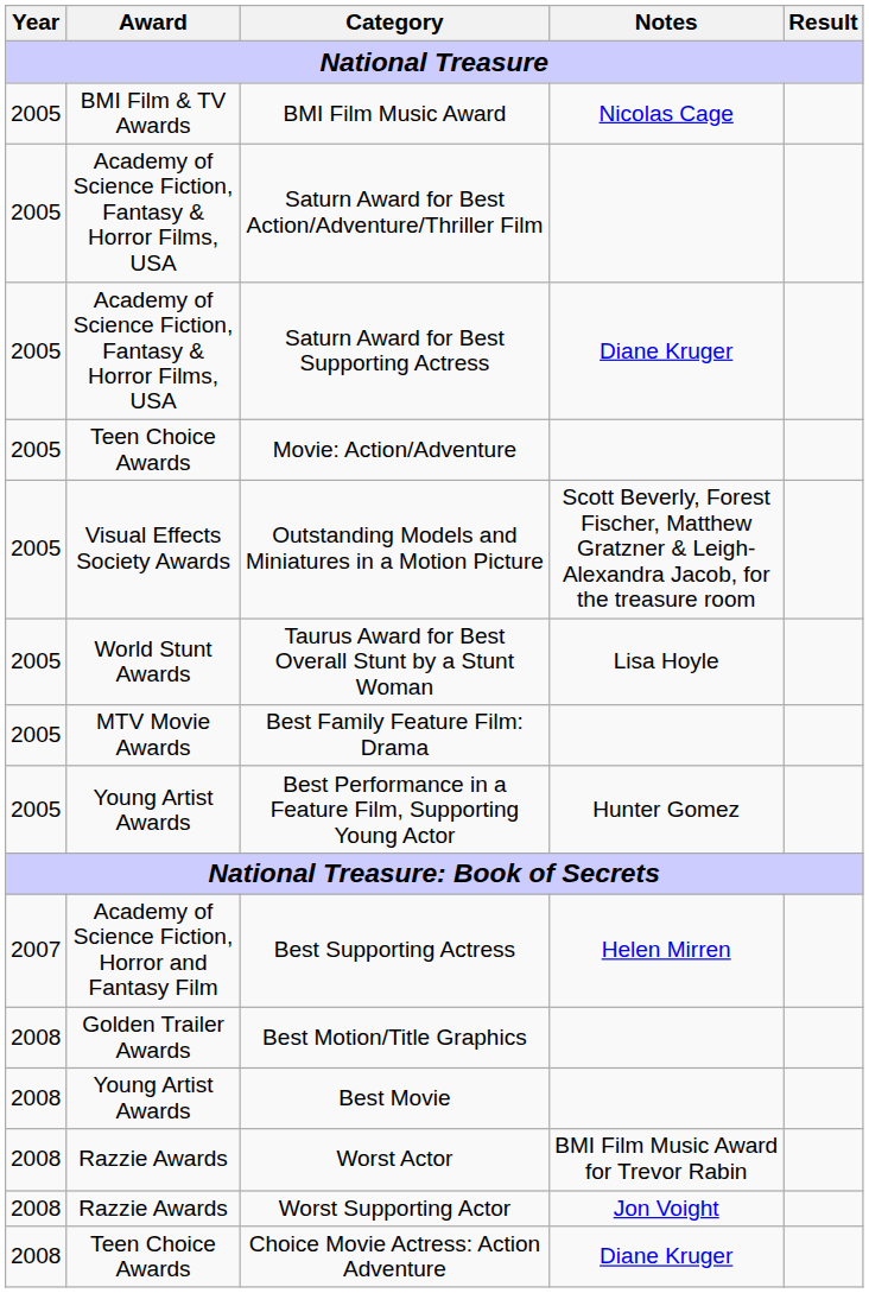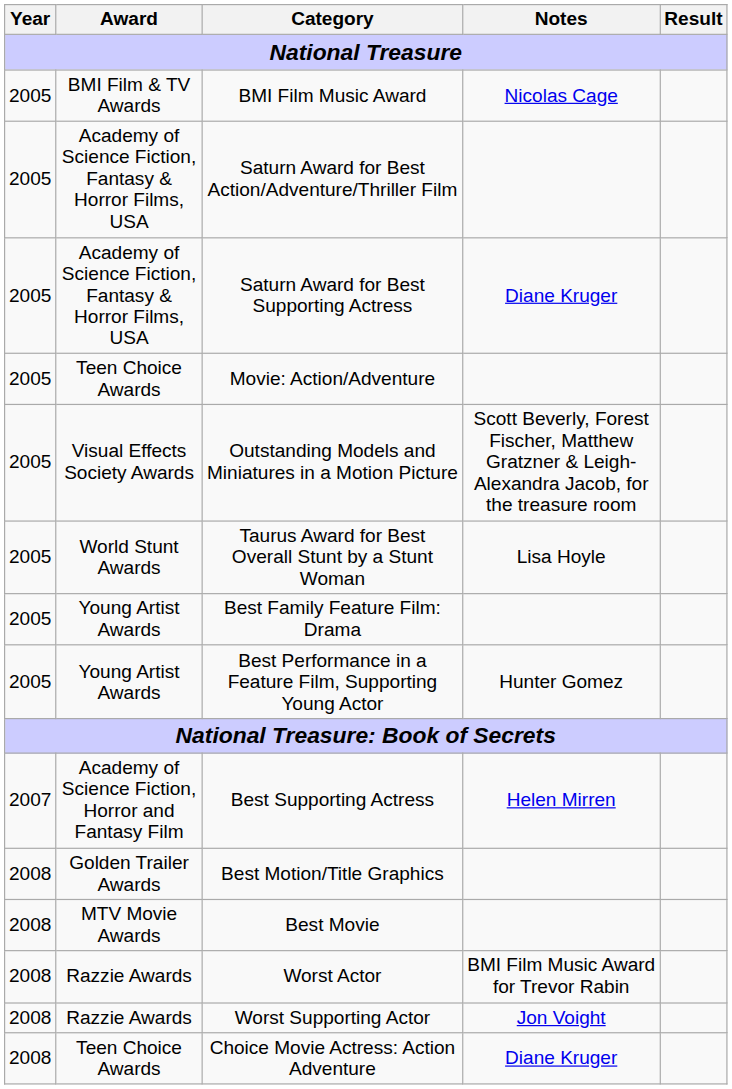Best Family Feature Film: Drama | Award: MTV Movie Awards -> Young Artist Awards
Best Movie | Award: Young Artist Awards -> MTV Movie Awards
